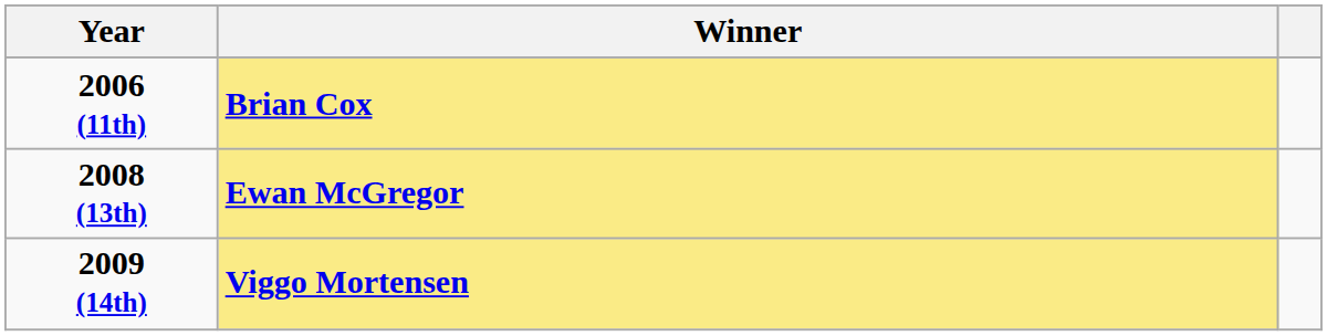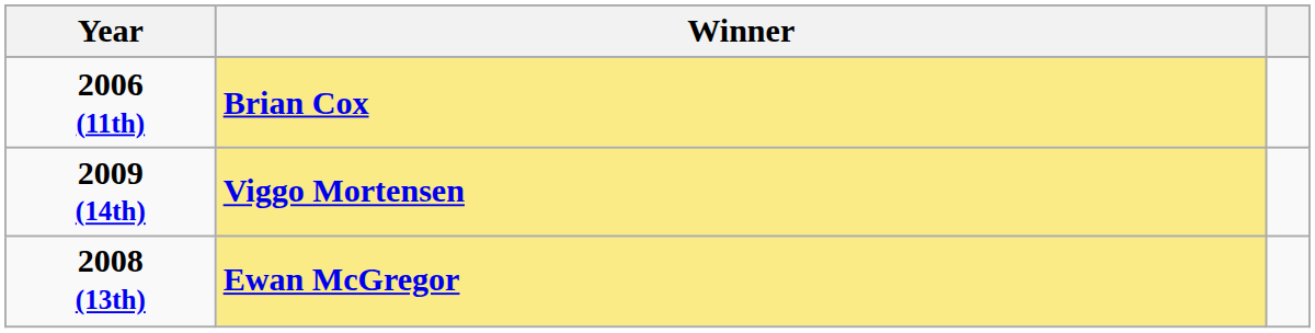rows swapped: 2008 (13th) <-> 2009 (14th)
